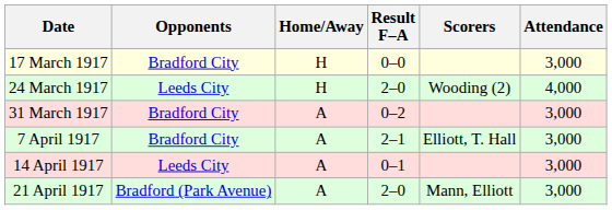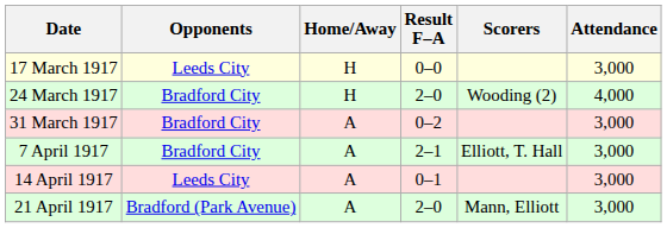17 March 1917 | Opponents: Bradford City -> Leeds City
24 March 1917 | Opponents: Leeds City -> Bradford City
